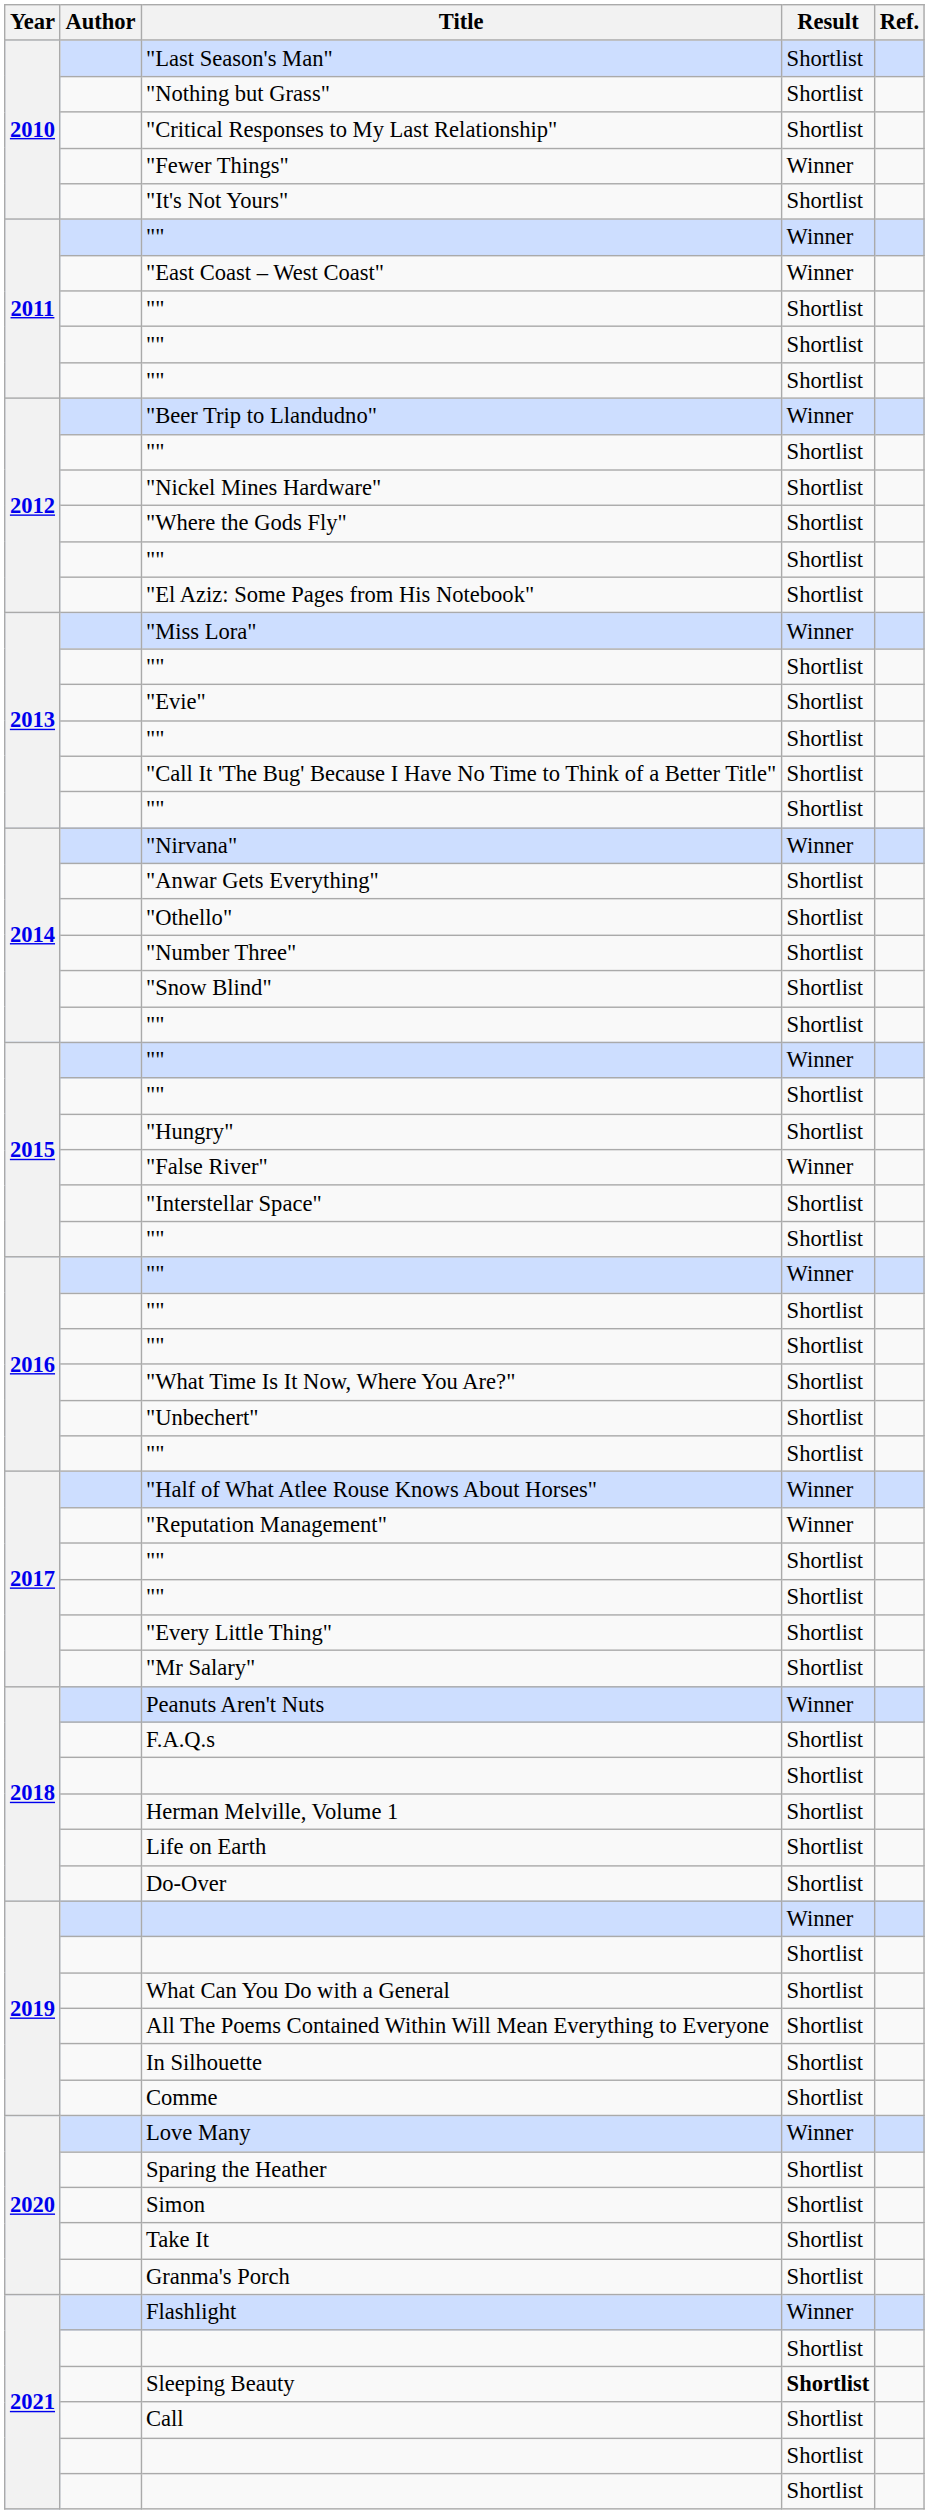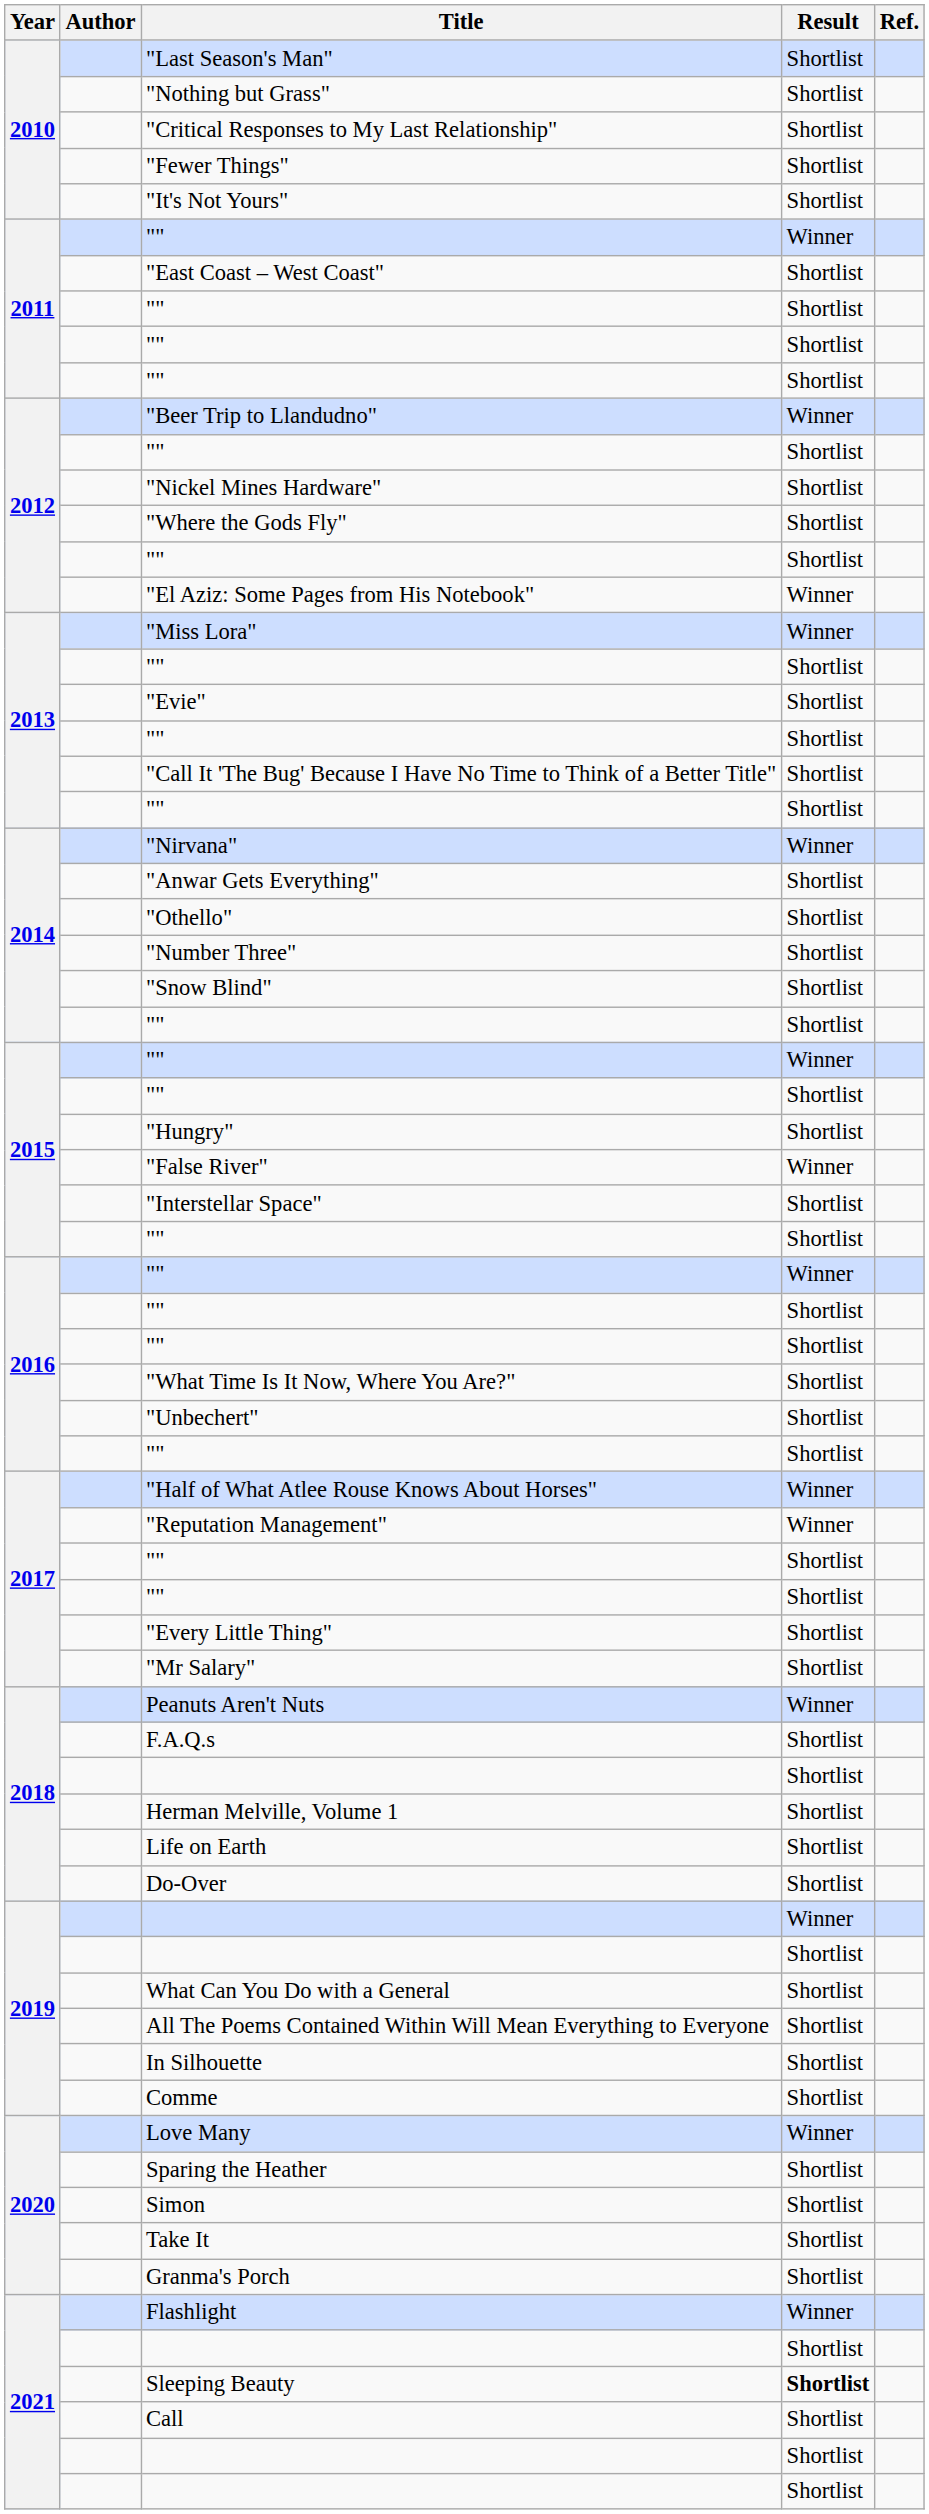"Fewer Things" | Result: Winner -> Shortlist
"East Coast – West Coast" | Result: Winner -> Shortlist
"El Aziz: Some Pages from His Notebook" | Result: Shortlist -> Winner
